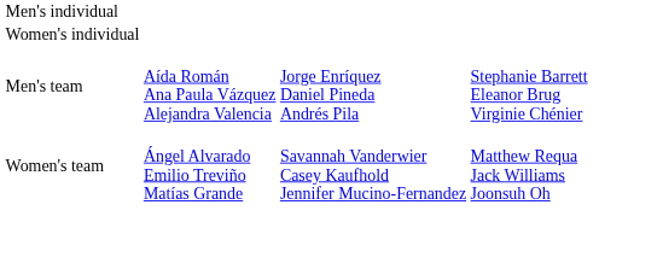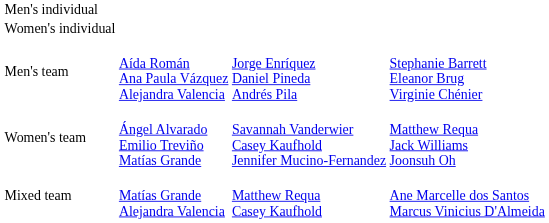+ row: Mixed team | Matías Grande Alejandra Valencia | Matthew Requa Casey Kaufhold | Ane Marcelle dos Santos Marcus Vinicius D'Almeida
